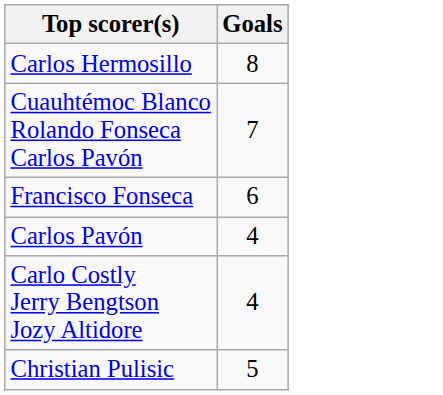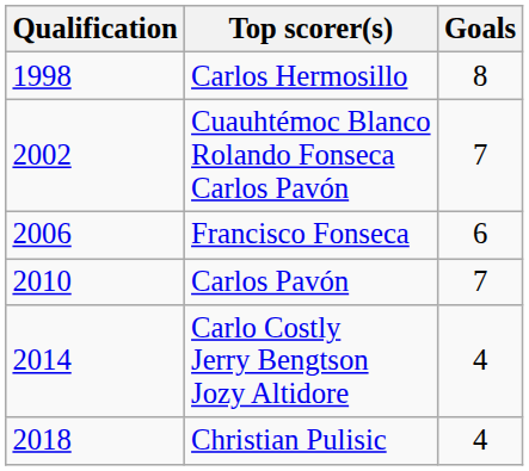+ column: Qualification | 1998 | 2002 | 2006 | 2010 | 2014 | 2018
Carlos Pavón | Goals: 4 -> 7
Christian Pulisic | Goals: 5 -> 4
